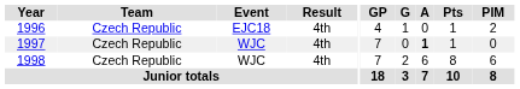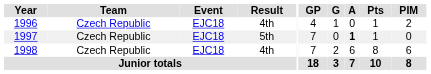1997 | Event: WJC -> EJC18
1997 | Result: 4th -> 5th
1998 | Event: WJC -> EJC18
